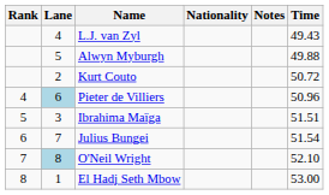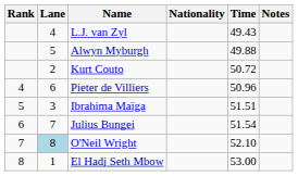columns swapped: Time <-> Notes
Pieter de Villiers | Lane: lightblue background -> no background
